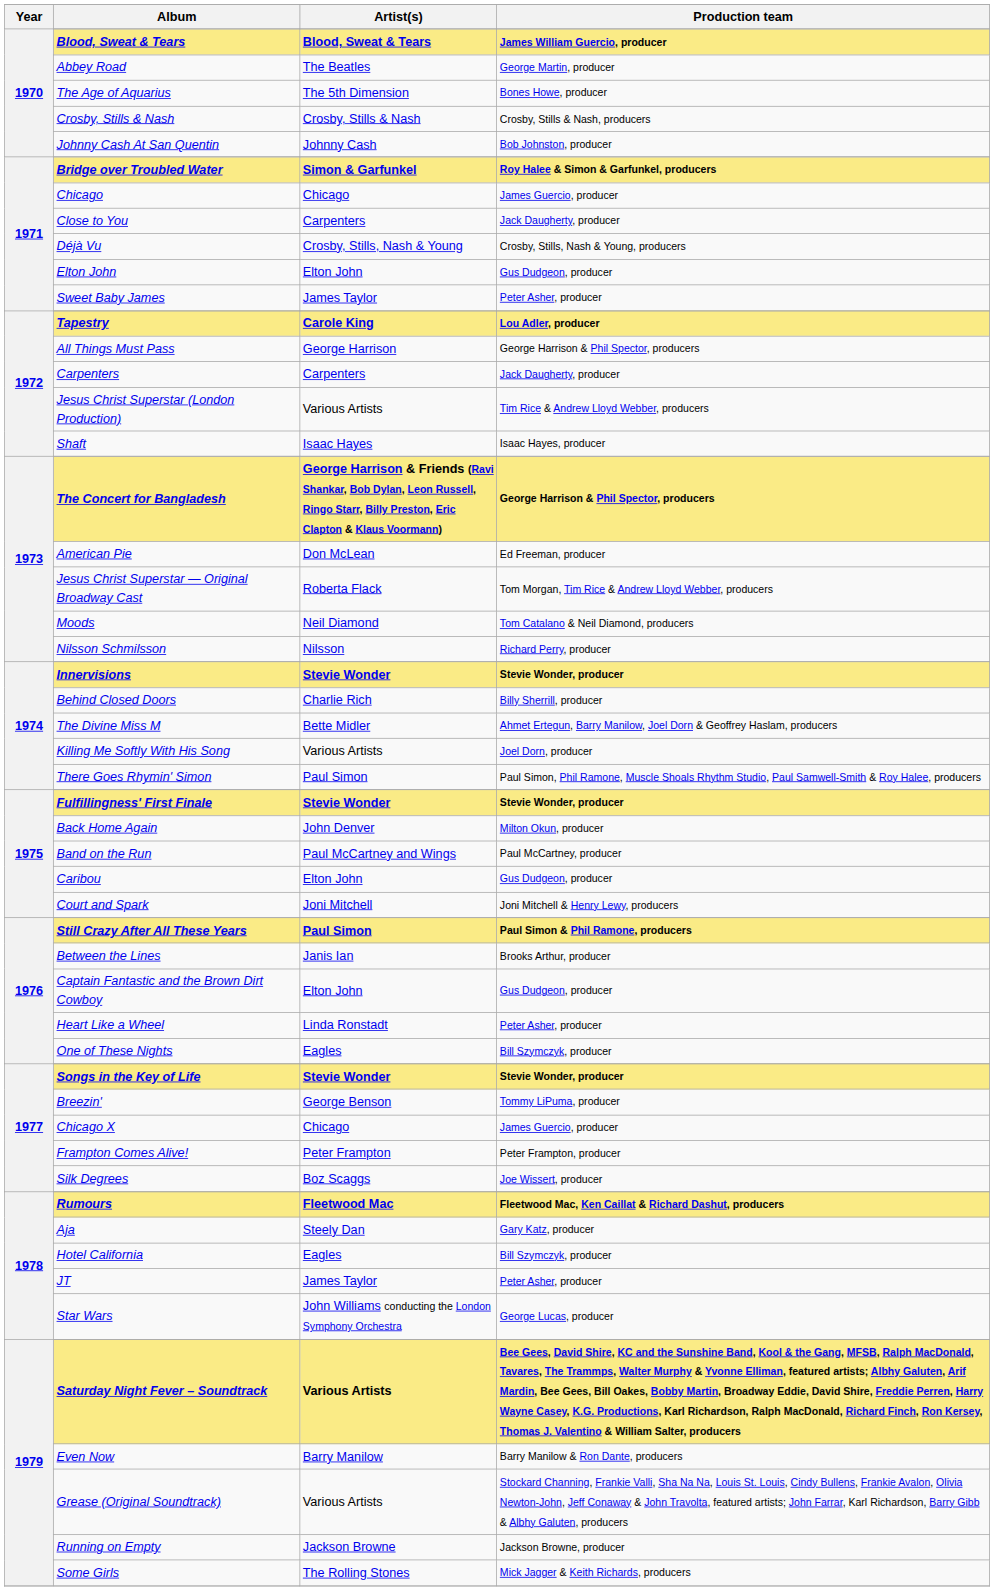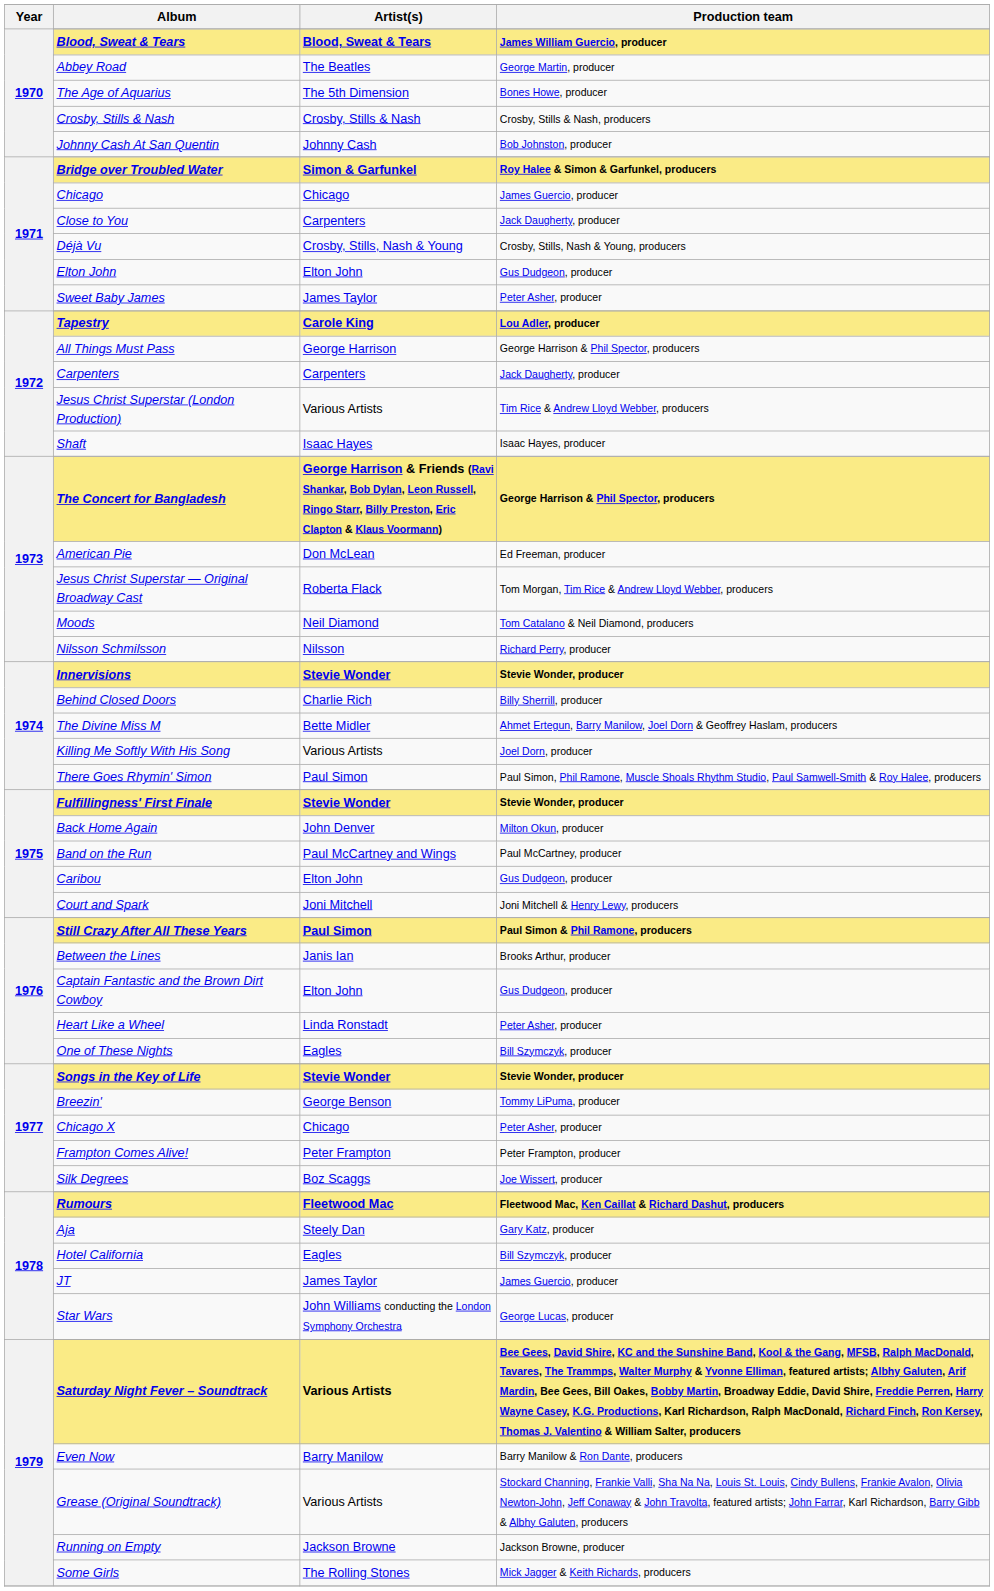Chicago X | Production team: James Guercio, producer -> Peter Asher, producer
JT | Production team: Peter Asher, producer -> James Guercio, producer
